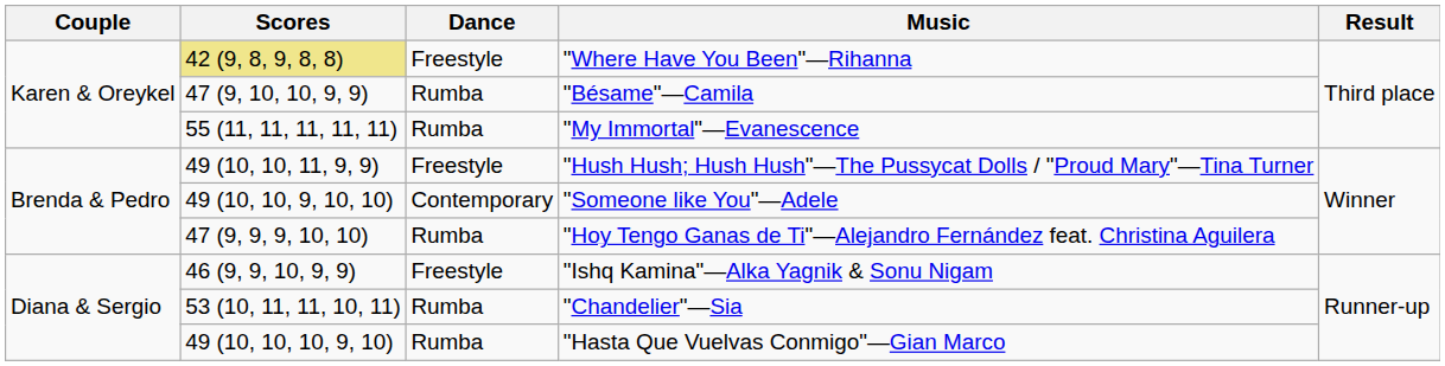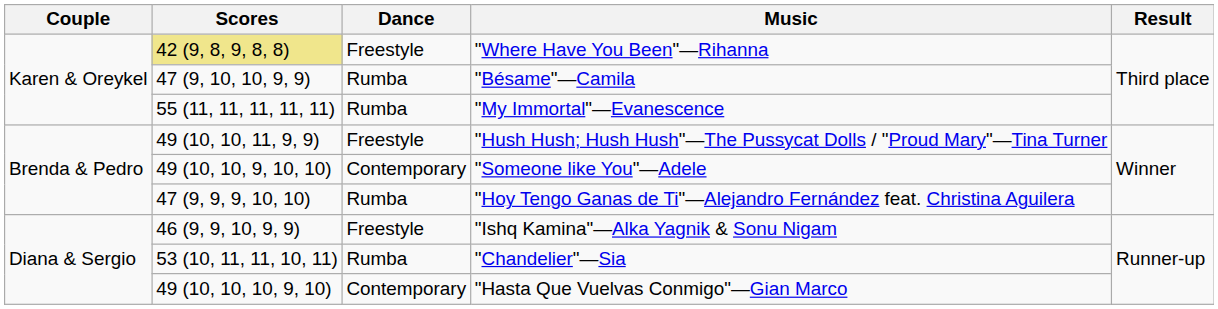"Hasta Que Vuelvas Conmigo"—Gian Marco | Dance: Rumba -> Contemporary
